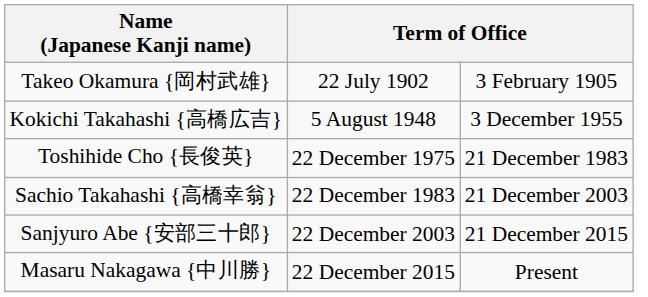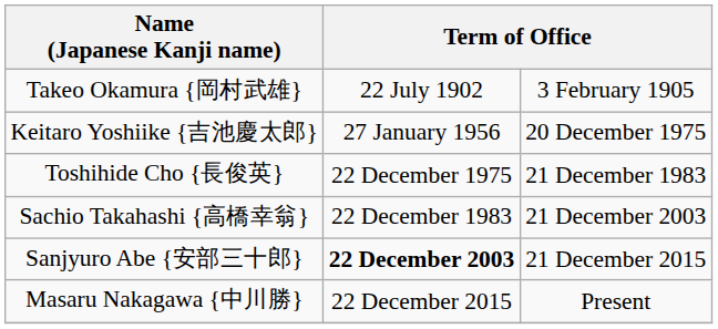- row: Kokichi Takahashi {高橋広吉} | 5 August 1948 | 3 December 1955
+ row: Keitaro Yoshiike {吉池慶太郎} | 27 January 1956 | 20 December 1975
Sanjyuro Abe {安部三十郎} | column 2: normal -> bold
